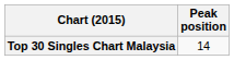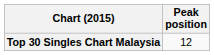Top 30 Singles Chart Malaysia | Peak position: 14 -> 12
